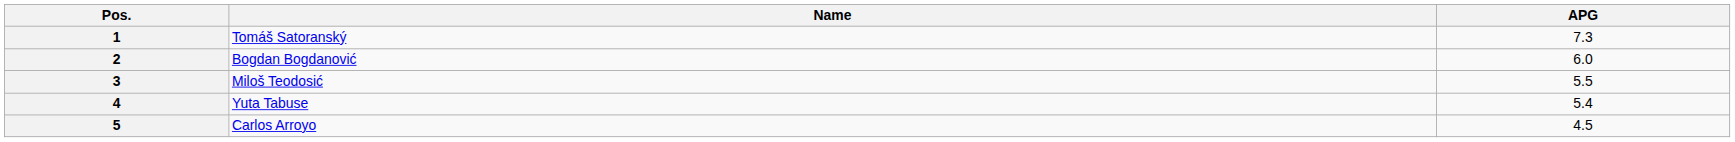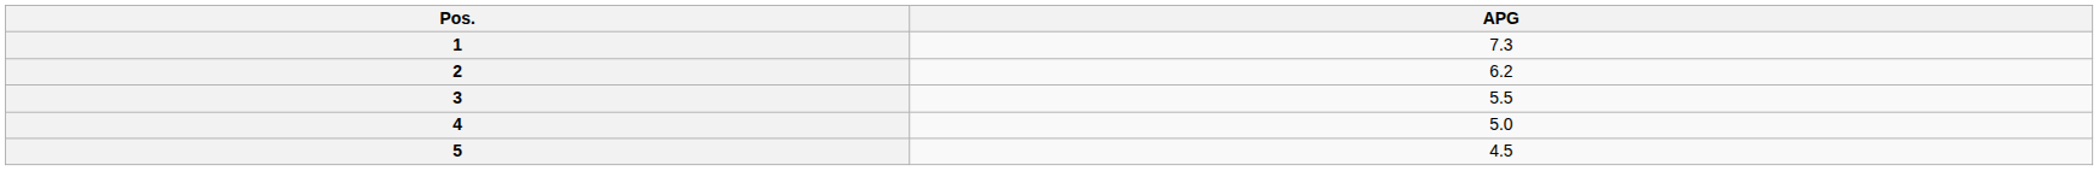- column: Name | Tomáš Satoranský | Bogdan Bogdanović | Miloš Teodosić | Yuta Tabuse | Carlos Arroyo
2 | APG: 6.0 -> 6.2
4 | APG: 5.4 -> 5.0
